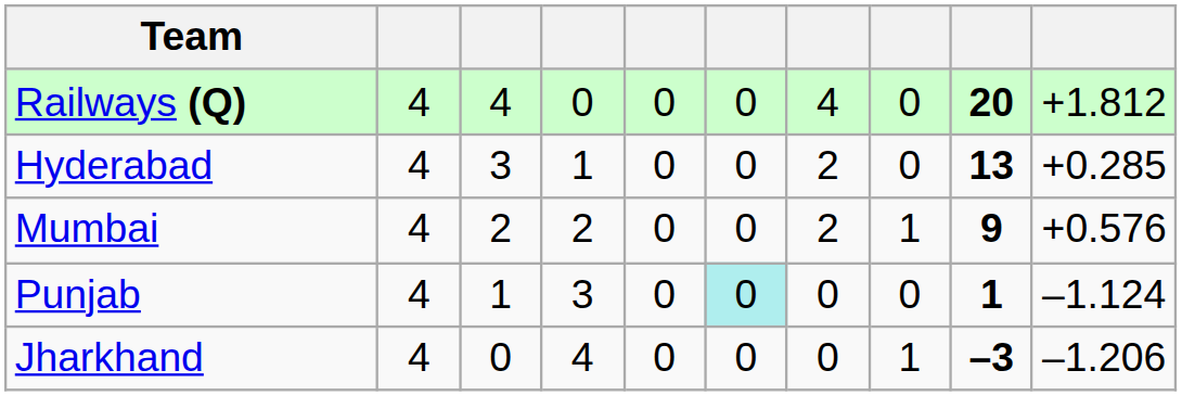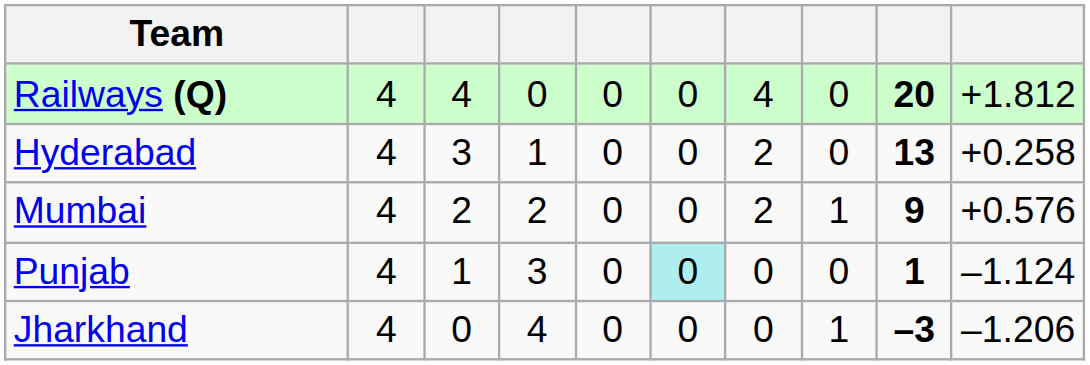Hyderabad | column 10: +0.285 -> +0.258
